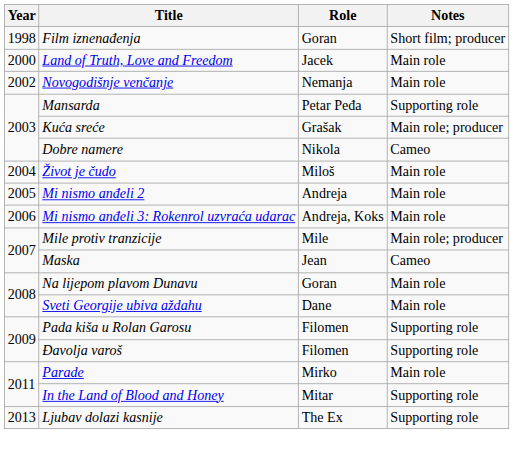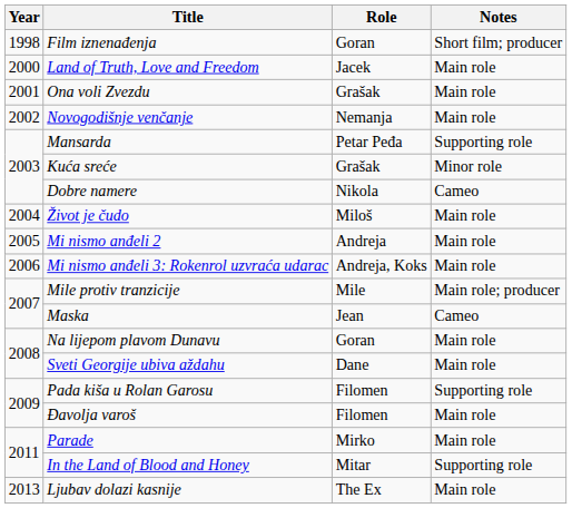+ row: 2001 | Ona voli Zvezdu | Grašak | Main role
Kuća sreće | Notes: Main role; producer -> Minor role
Đavolja varoš | Notes: Supporting role -> Main role
Ljubav dolazi kasnije | Notes: Supporting role -> Main role
